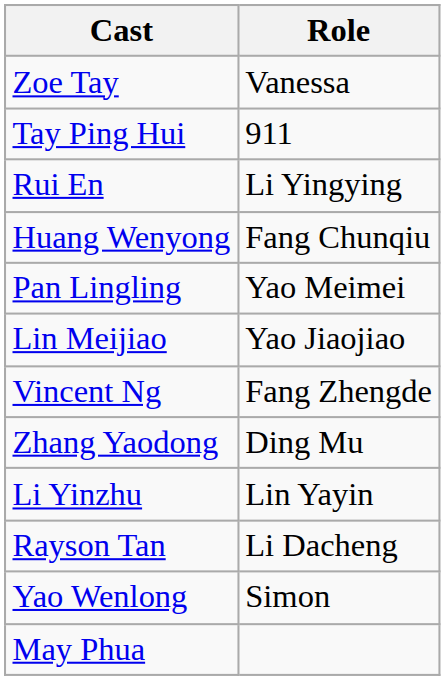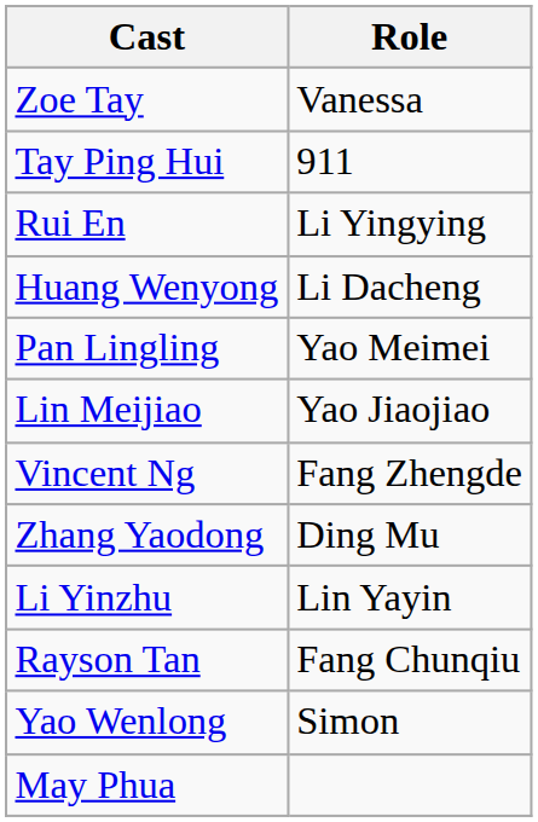Huang Wenyong | Role: Fang Chunqiu -> Li Dacheng
Rayson Tan | Role: Li Dacheng -> Fang Chunqiu
